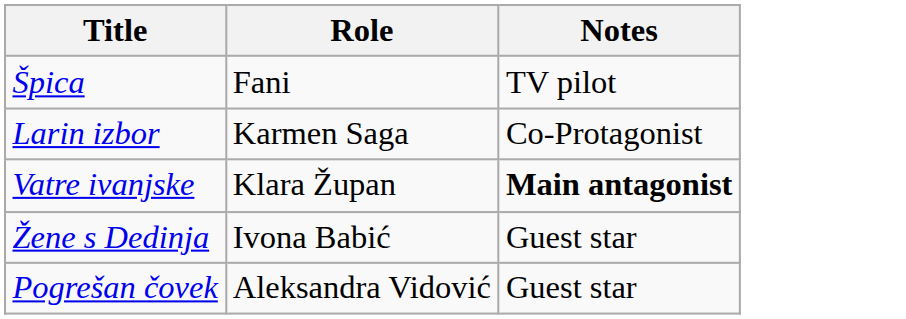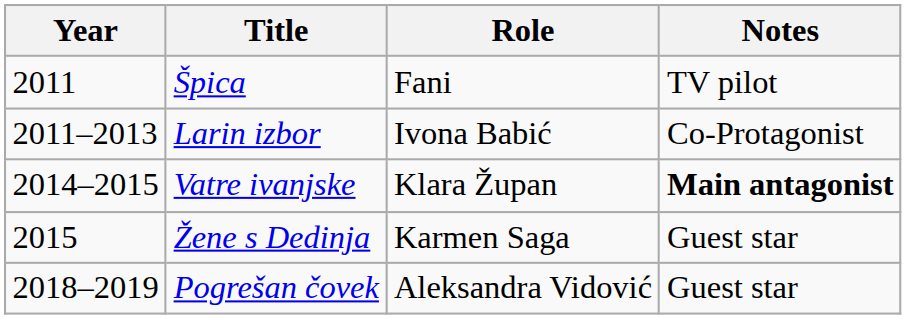+ column: Year | 2011 | 2011–2013 | 2014–2015 | 2015 | 2018–2019
Larin izbor | Role: Karmen Saga -> Ivona Babić
Žene s Dedinja | Role: Ivona Babić -> Karmen Saga
